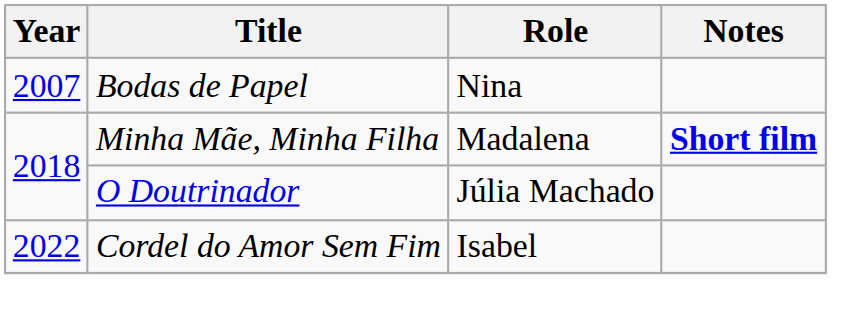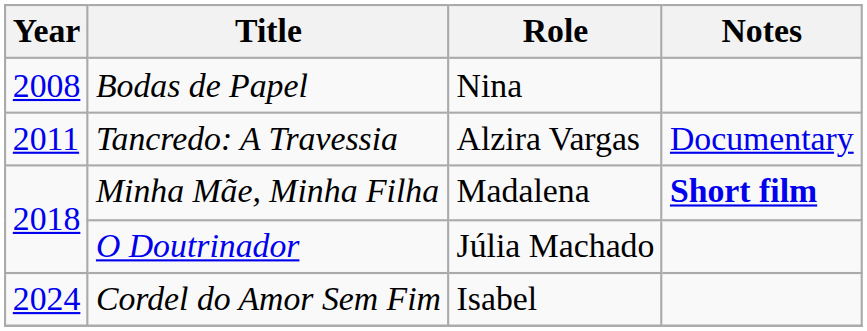Bodas de Papel | Year: 2007 -> 2008
+ row: 2011 | Tancredo: A Travessia | Alzira Vargas | Documentary
Cordel do Amor Sem Fim | Year: 2022 -> 2024
